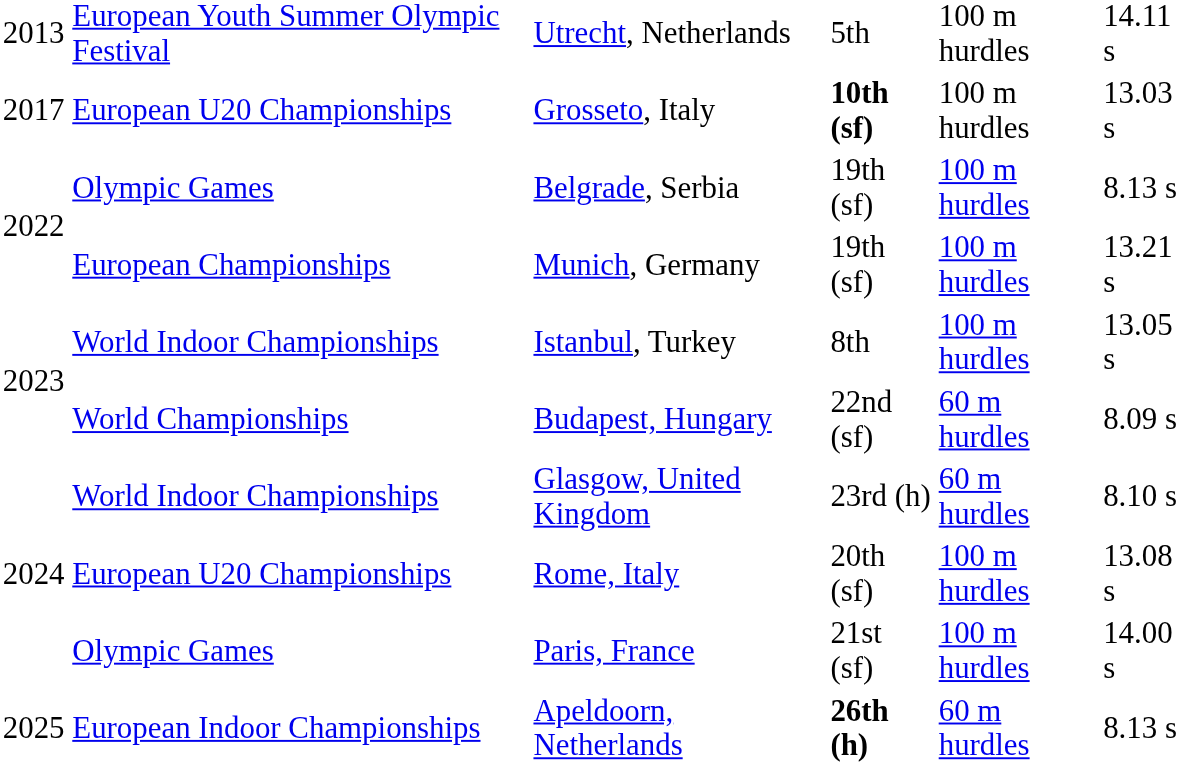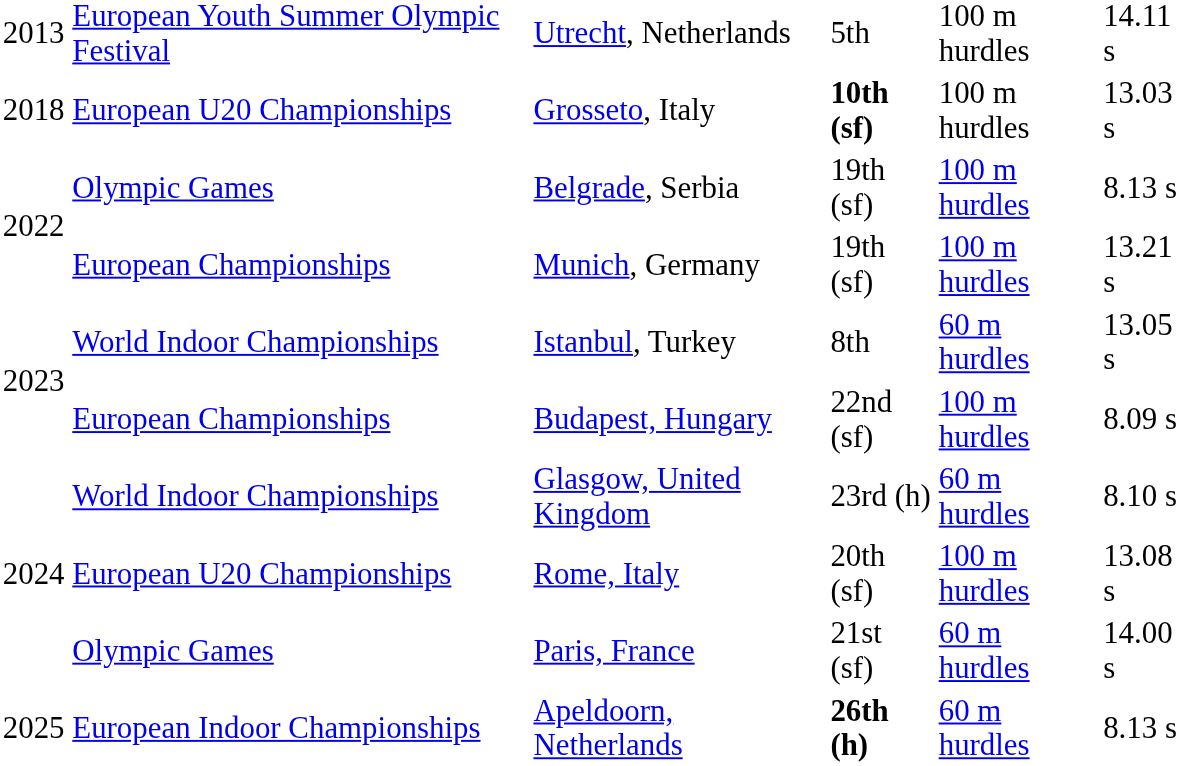Grosseto, Italy | column 1: 2017 -> 2018
Istanbul, Turkey | column 5: 100 m hurdles -> 60 m hurdles
Budapest, Hungary | column 2: World Championships -> European Championships
Budapest, Hungary | column 5: 60 m hurdles -> 100 m hurdles
Paris, France | column 5: 100 m hurdles -> 60 m hurdles
